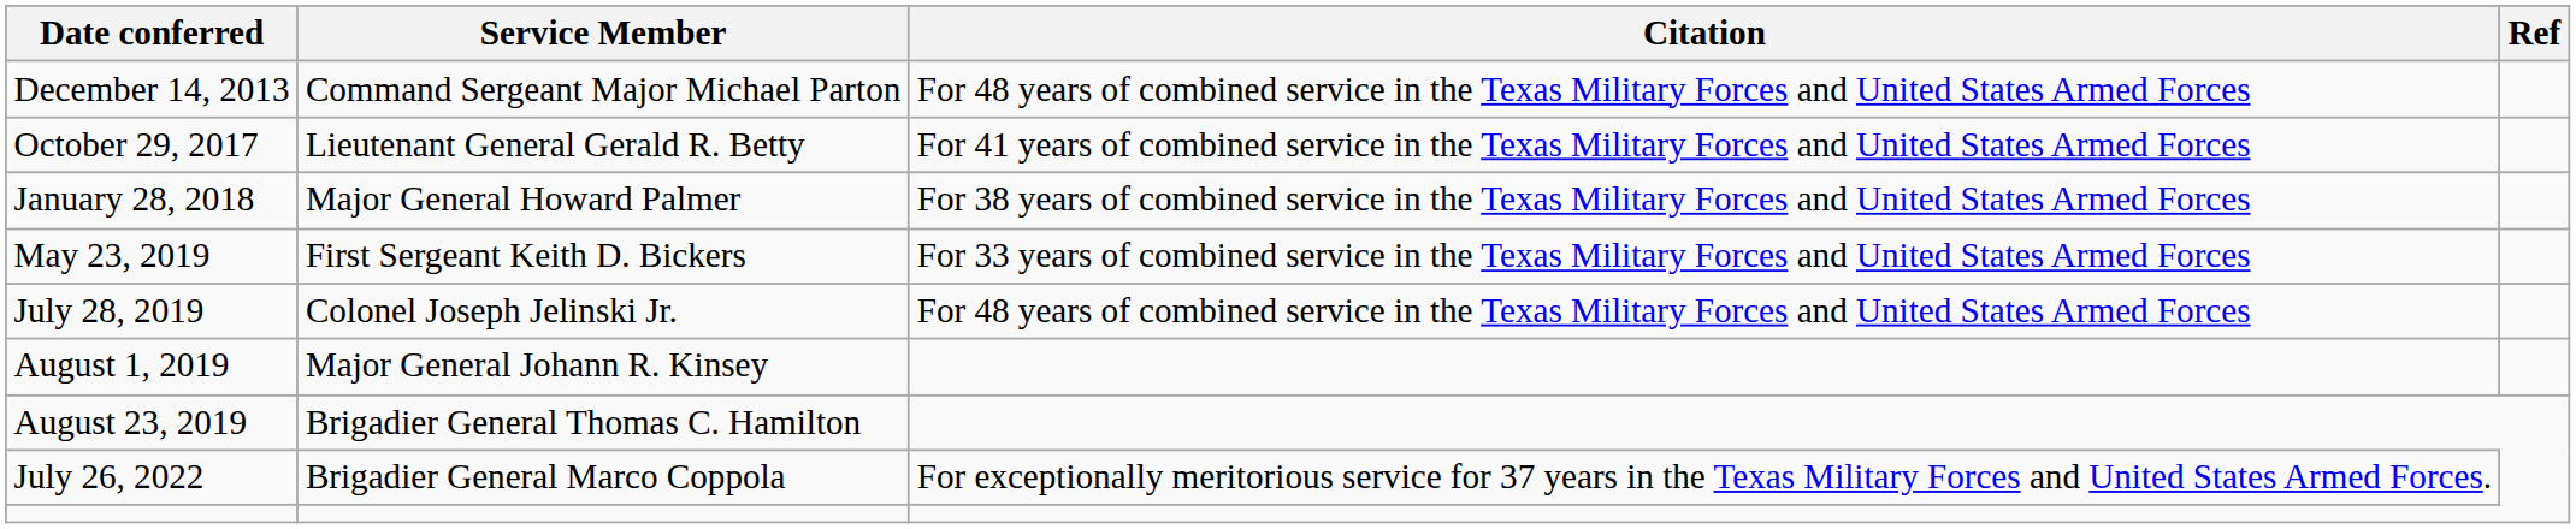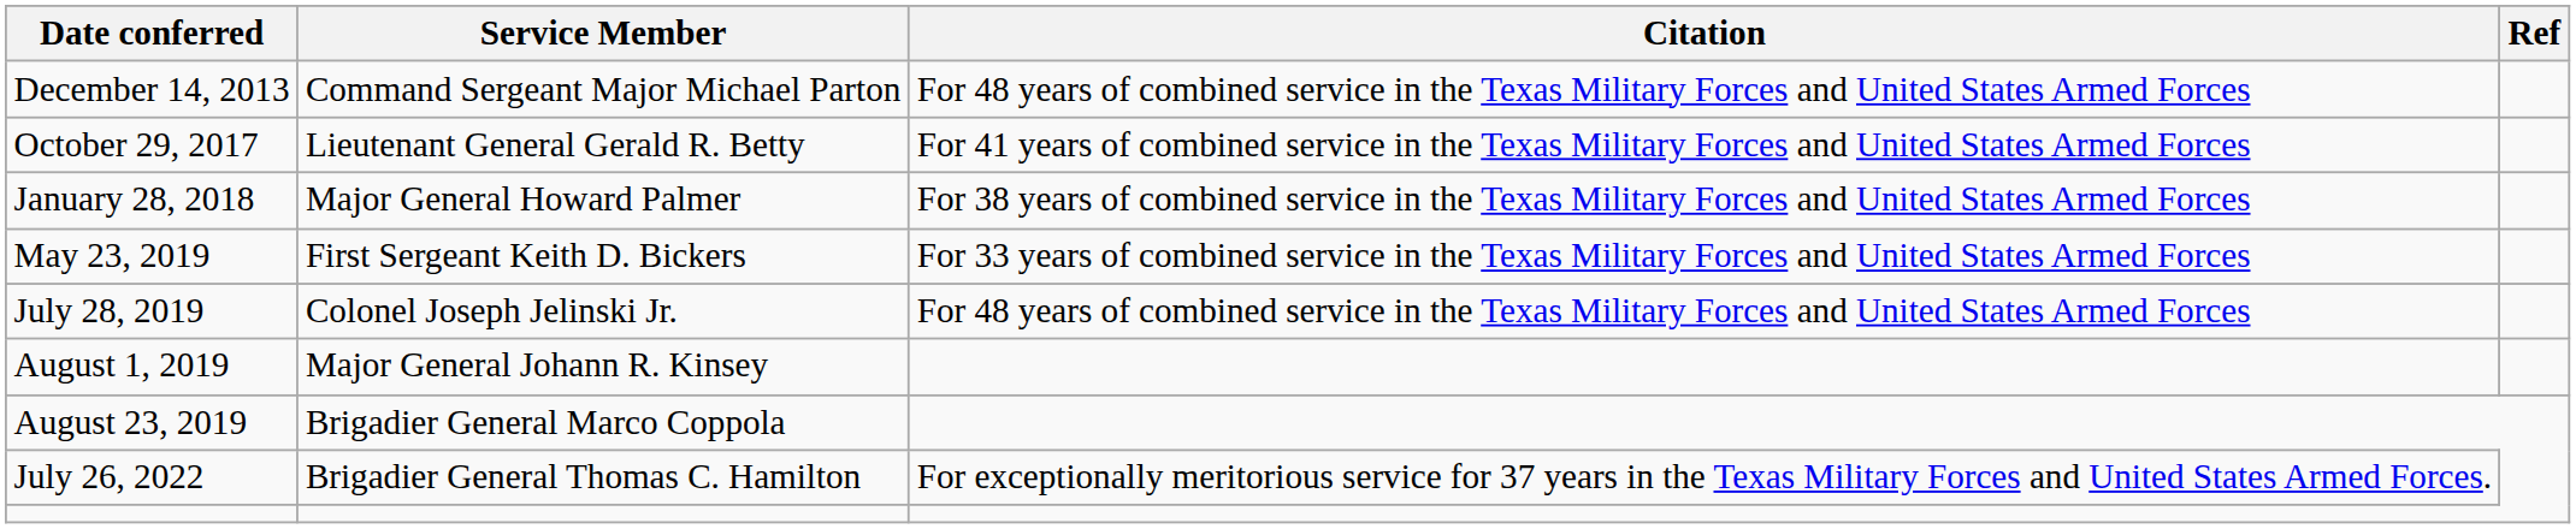August 23, 2019 | Service Member: Brigadier General Thomas C. Hamilton -> Brigadier General Marco Coppola
July 26, 2022 | Service Member: Brigadier General Marco Coppola -> Brigadier General Thomas C. Hamilton
